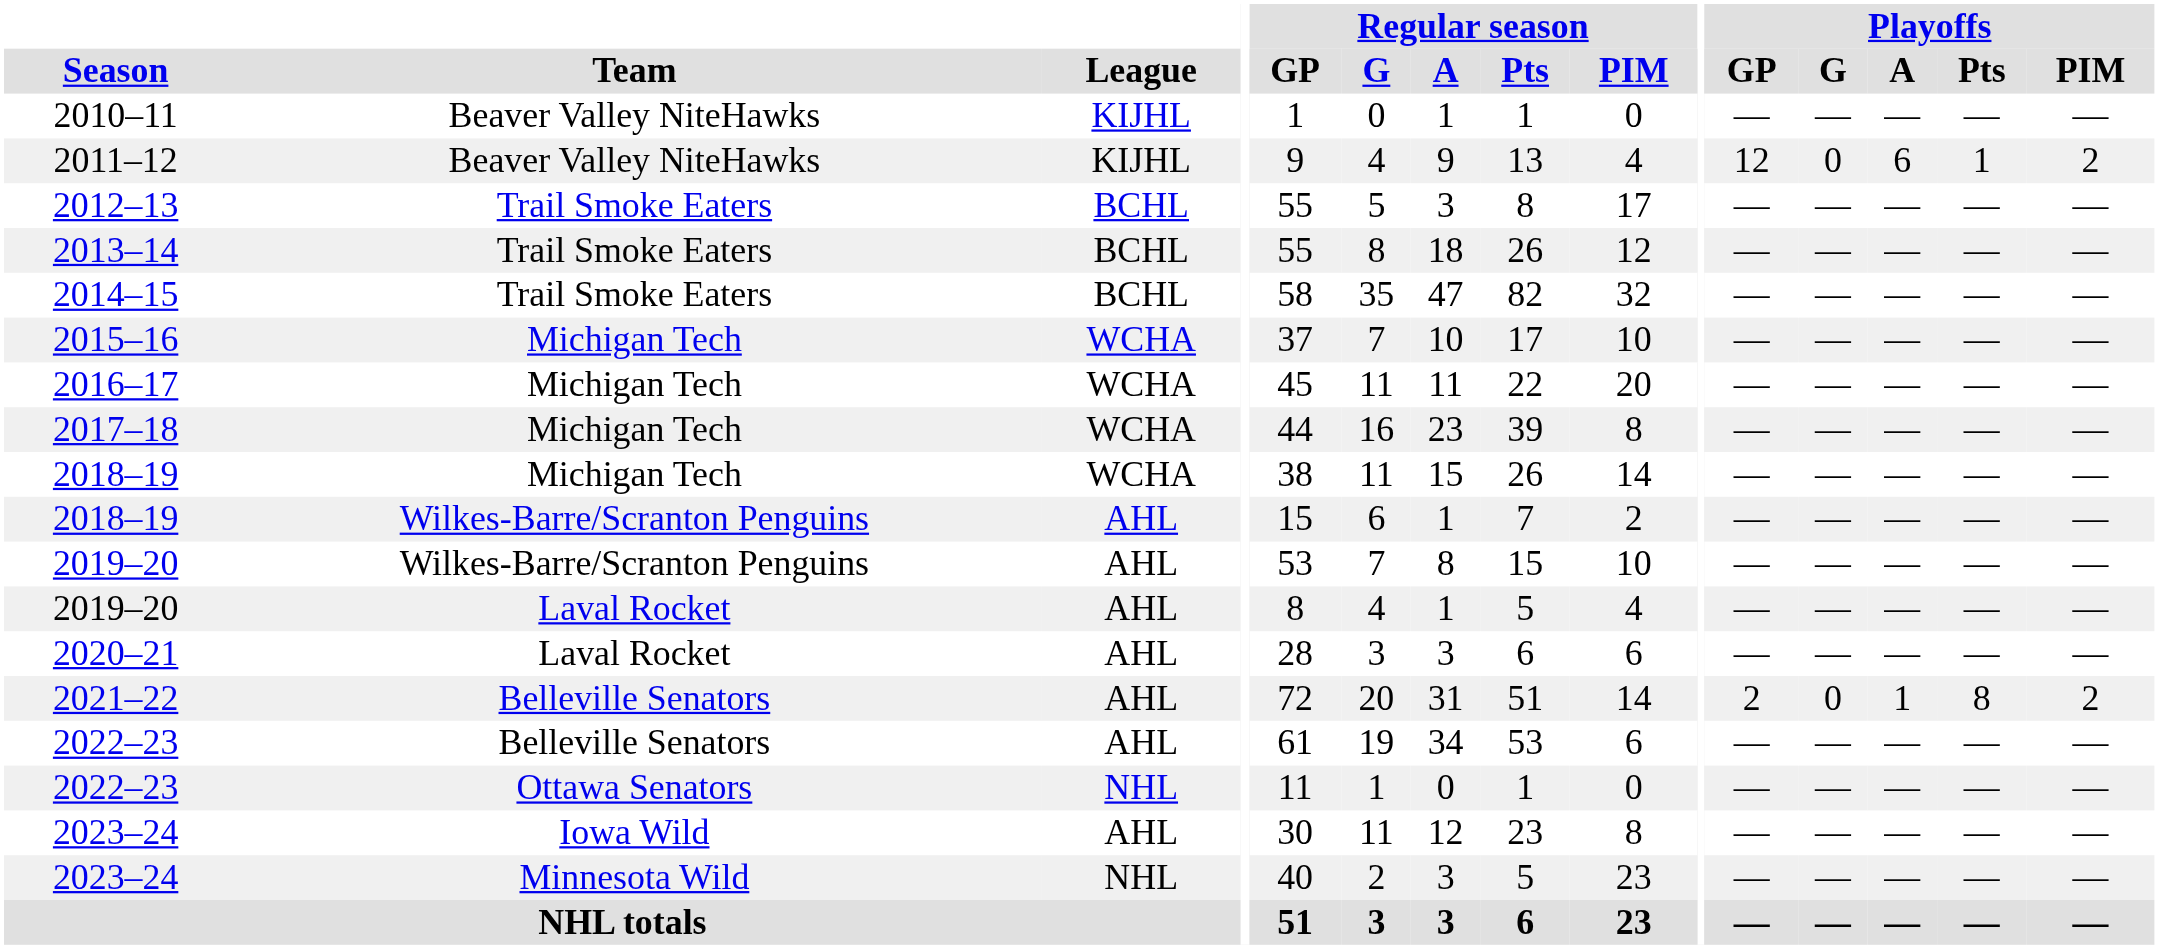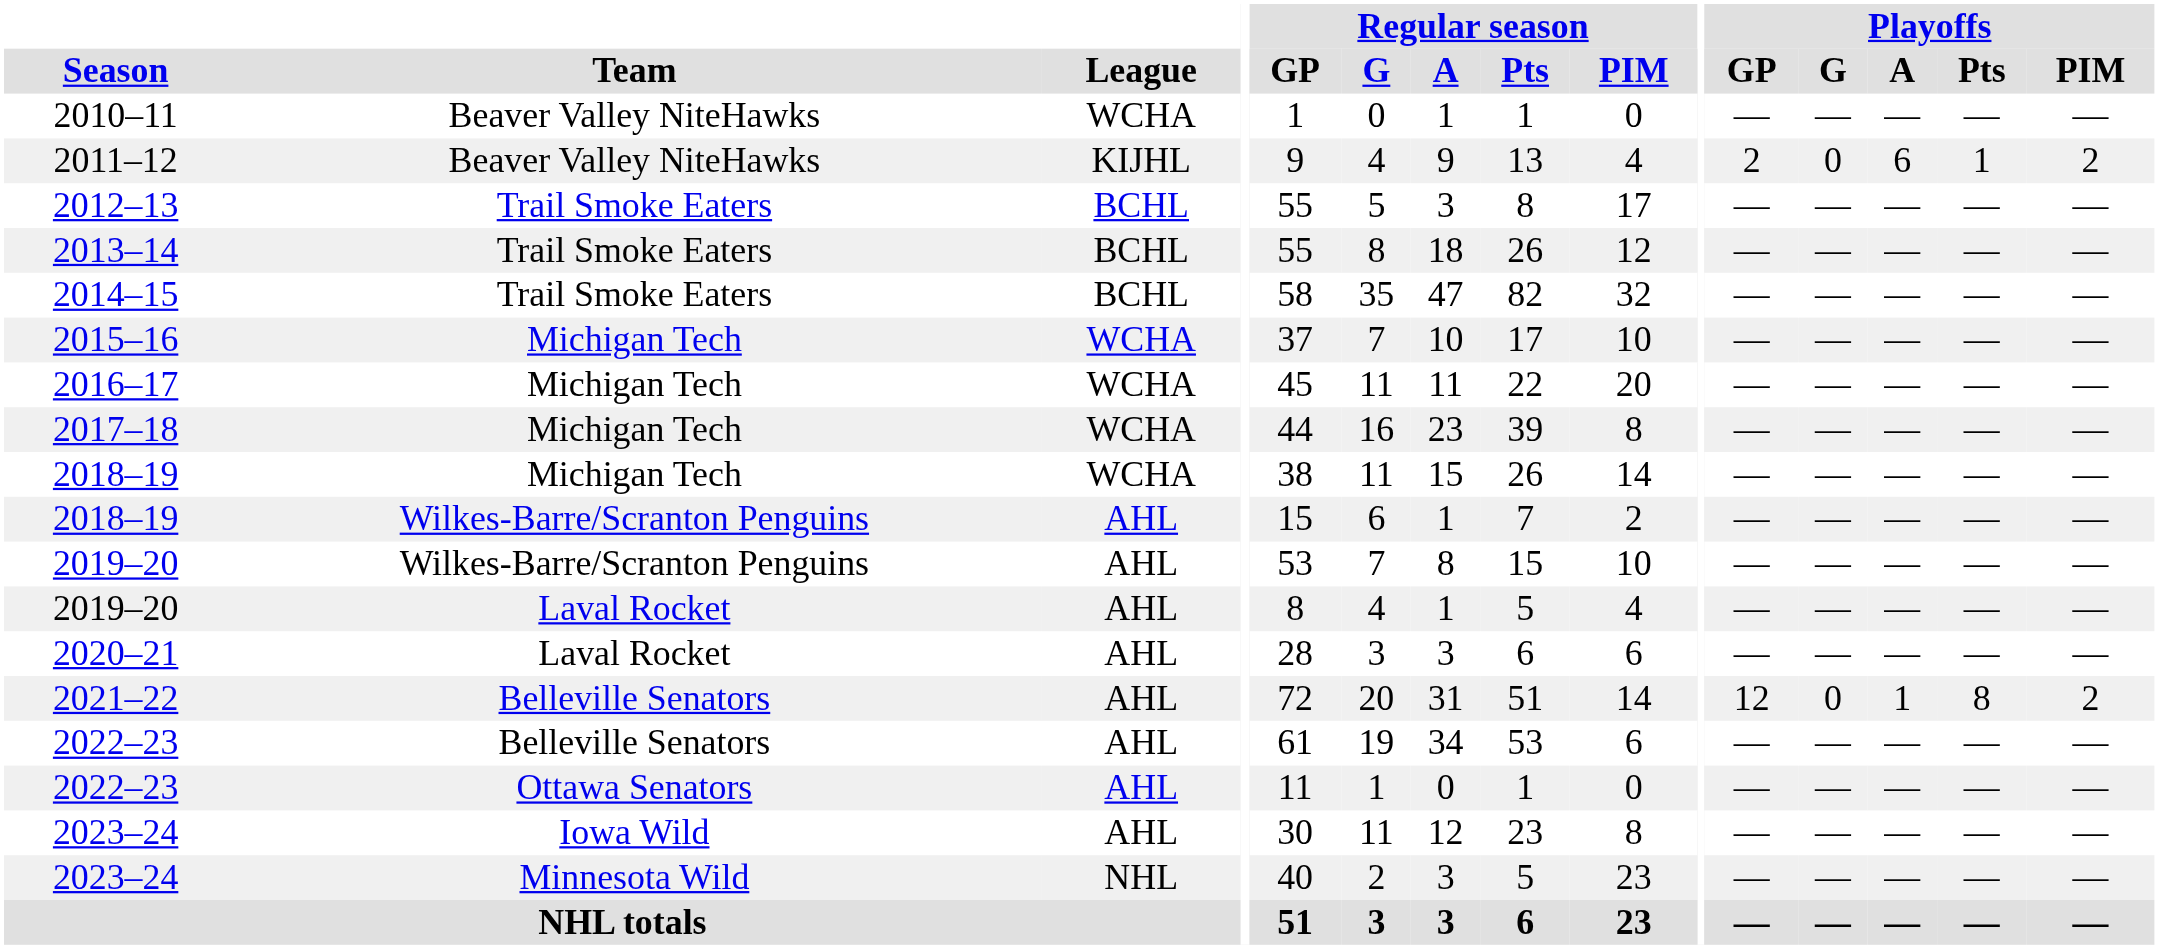2010–11 | League: KIJHL -> WCHA
2011–12 | Playoffs / GP: 12 -> 2
2021–22 | Playoffs / GP: 2 -> 12
2022–23 / Ottawa Senators | League: NHL -> AHL
